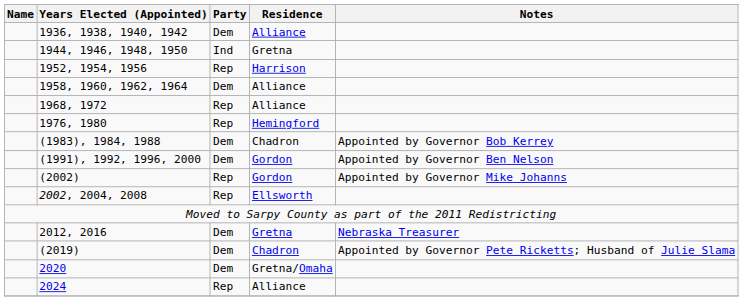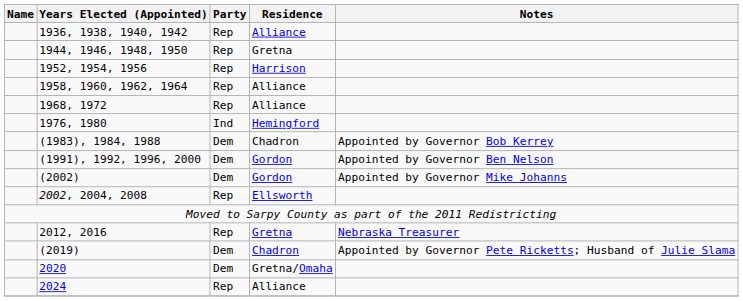1936, 1938, 1940, 1942 | Party: Dem -> Rep
1944, 1946, 1948, 1950 | Party: Ind -> Rep
1958, 1960, 1962, 1964 | Party: Dem -> Rep
1976, 1980 | Party: Rep -> Ind
(2002) | Party: Rep -> Dem
2012, 2016 | Party: Dem -> Rep
